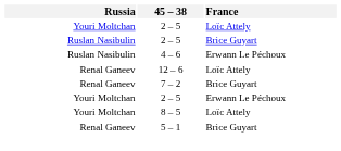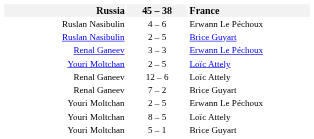rows swapped: 2 – 5 / Loïc Attely <-> 4 – 6
+ row: Renal Ganeev | 3 – 3 | Erwann Le Péchoux
5 – 1 | Russia: Renal Ganeev -> Youri Moltchan
